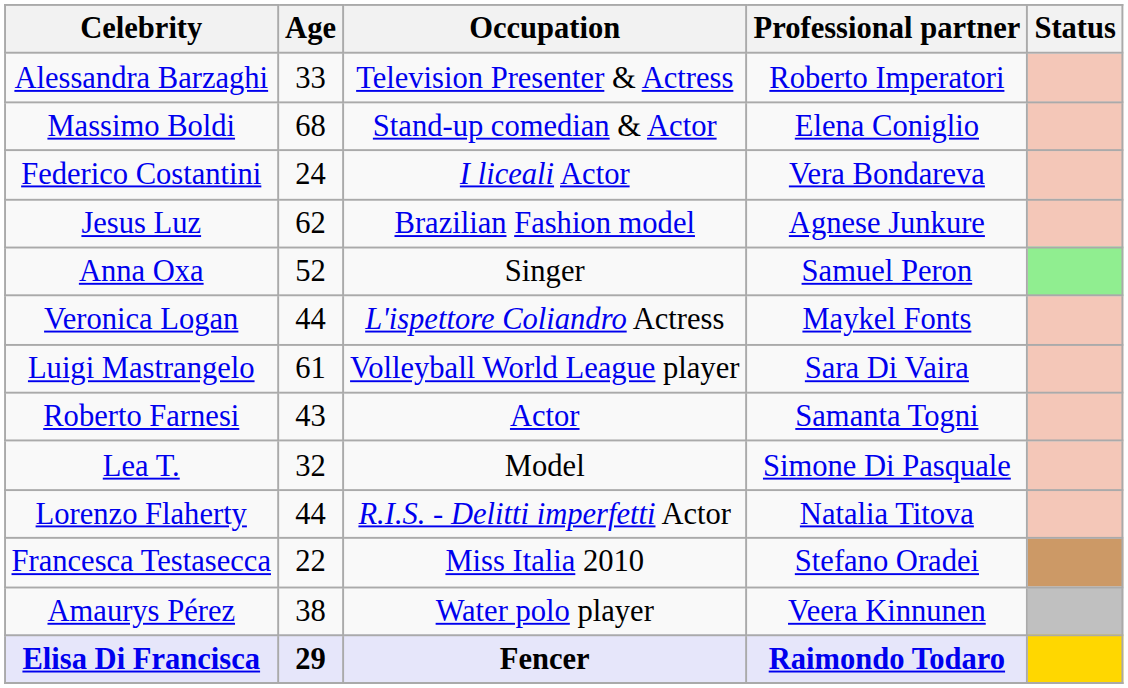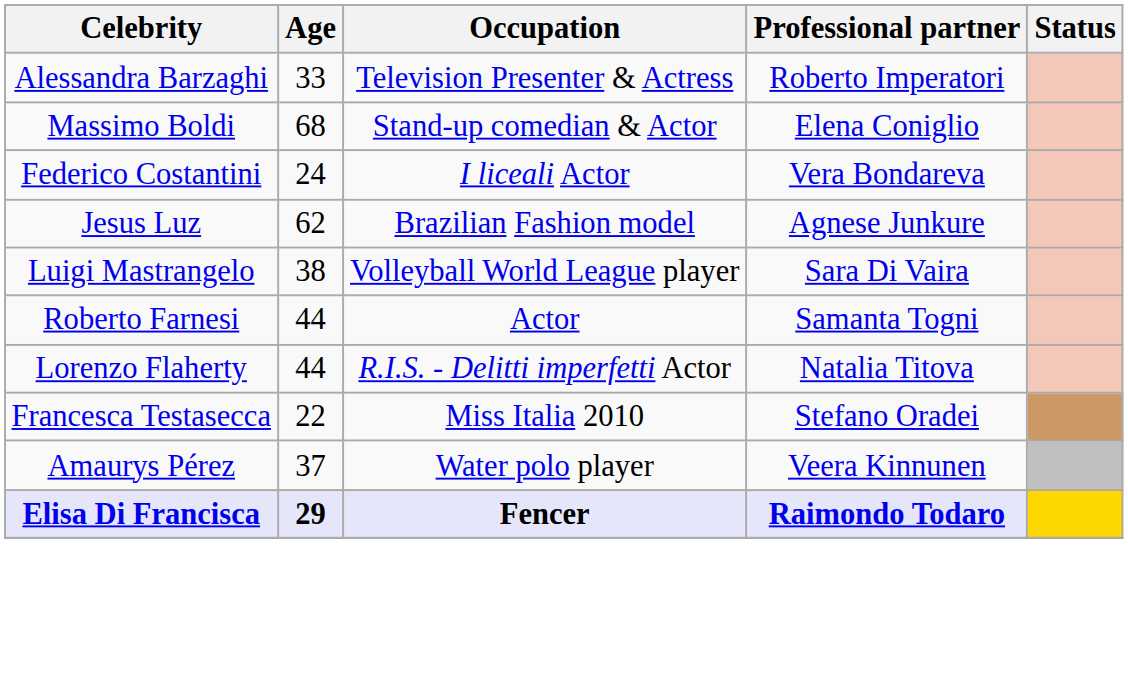- row: Anna Oxa | 52 | Singer | Samuel Peron
- row: Veronica Logan | 44 | L'ispettore Coliandro Actress | Maykel Fonts
Luigi Mastrangelo | Age: 61 -> 38
Roberto Farnesi | Age: 43 -> 44
- row: Lea T. | 32 | Model | Simone Di Pasquale
Amaurys Pérez | Age: 38 -> 37
